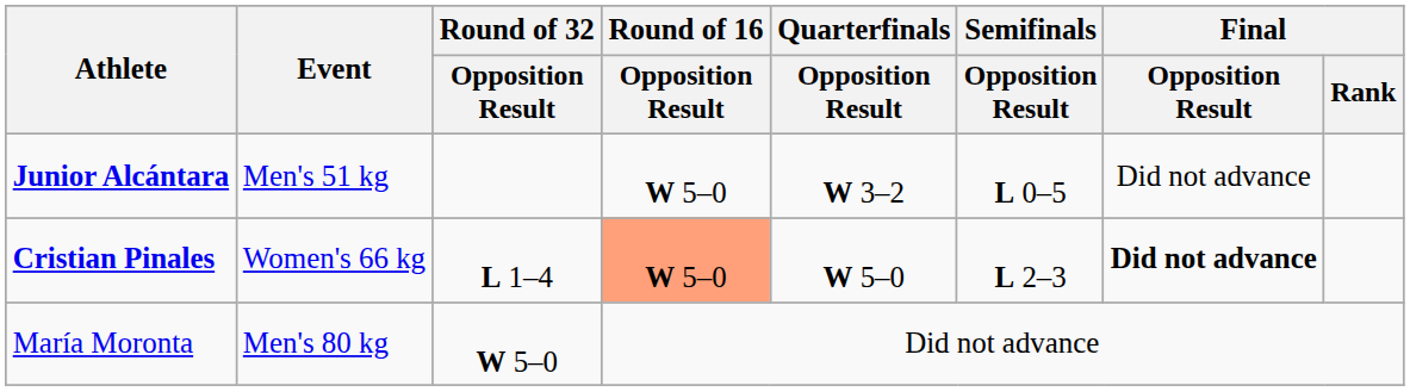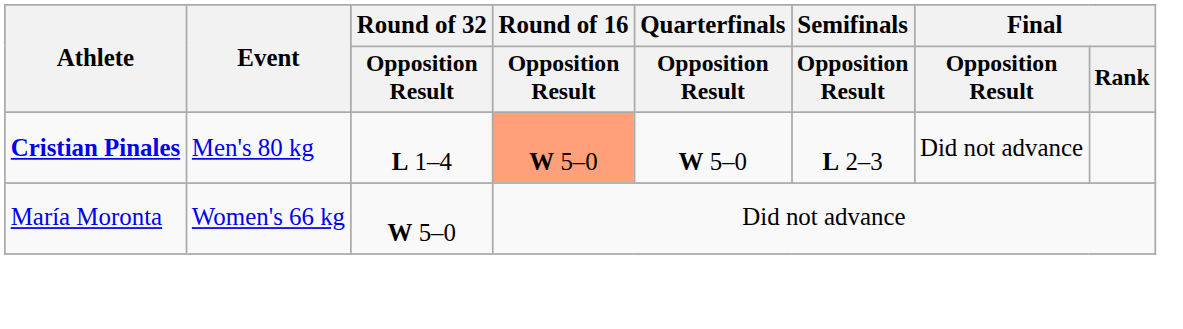- row: Junior Alcántara | Men's 51 kg | W 5–0 | W 3–2 | L 0–5 | Did not advance
Cristian Pinales | Event: Women's 66 kg -> Men's 80 kg
Cristian Pinales | Final / Opposition Result: bold -> normal
María Moronta | Event: Men's 80 kg -> Women's 66 kg
